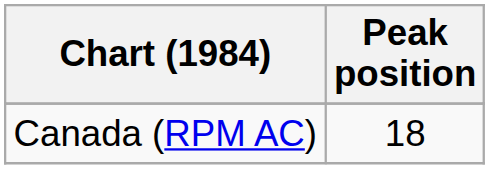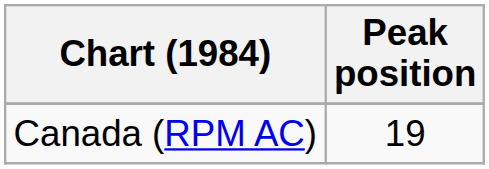Canada (RPM AC) | Peak position: 18 -> 19
